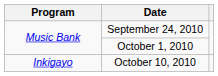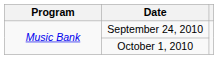- row: Inkigayo | October 10, 2010
